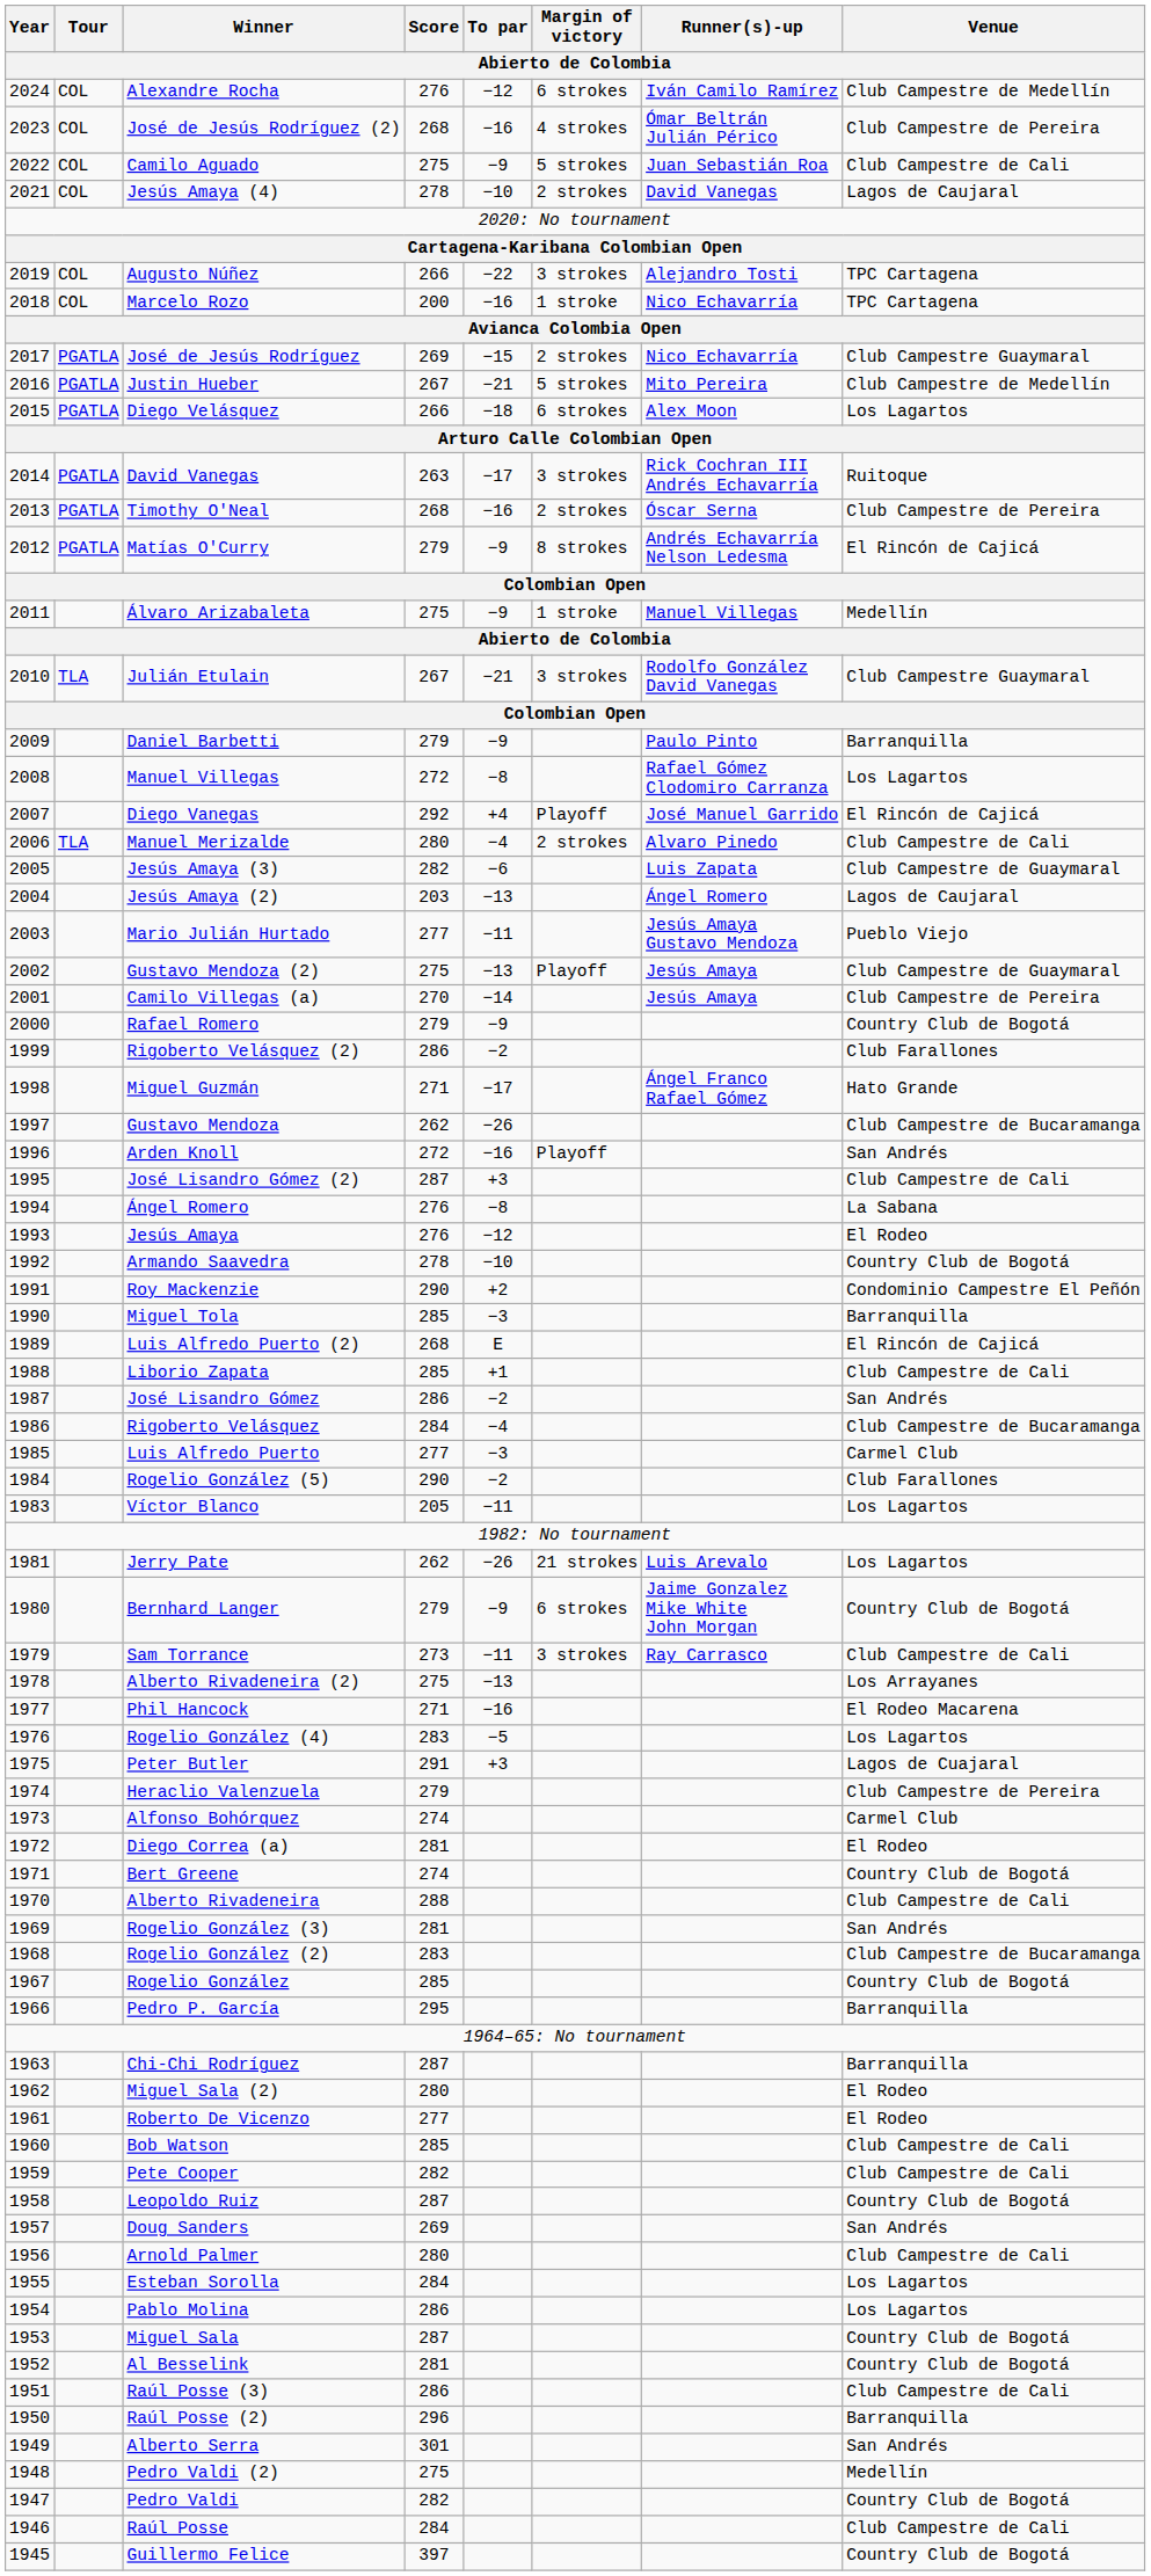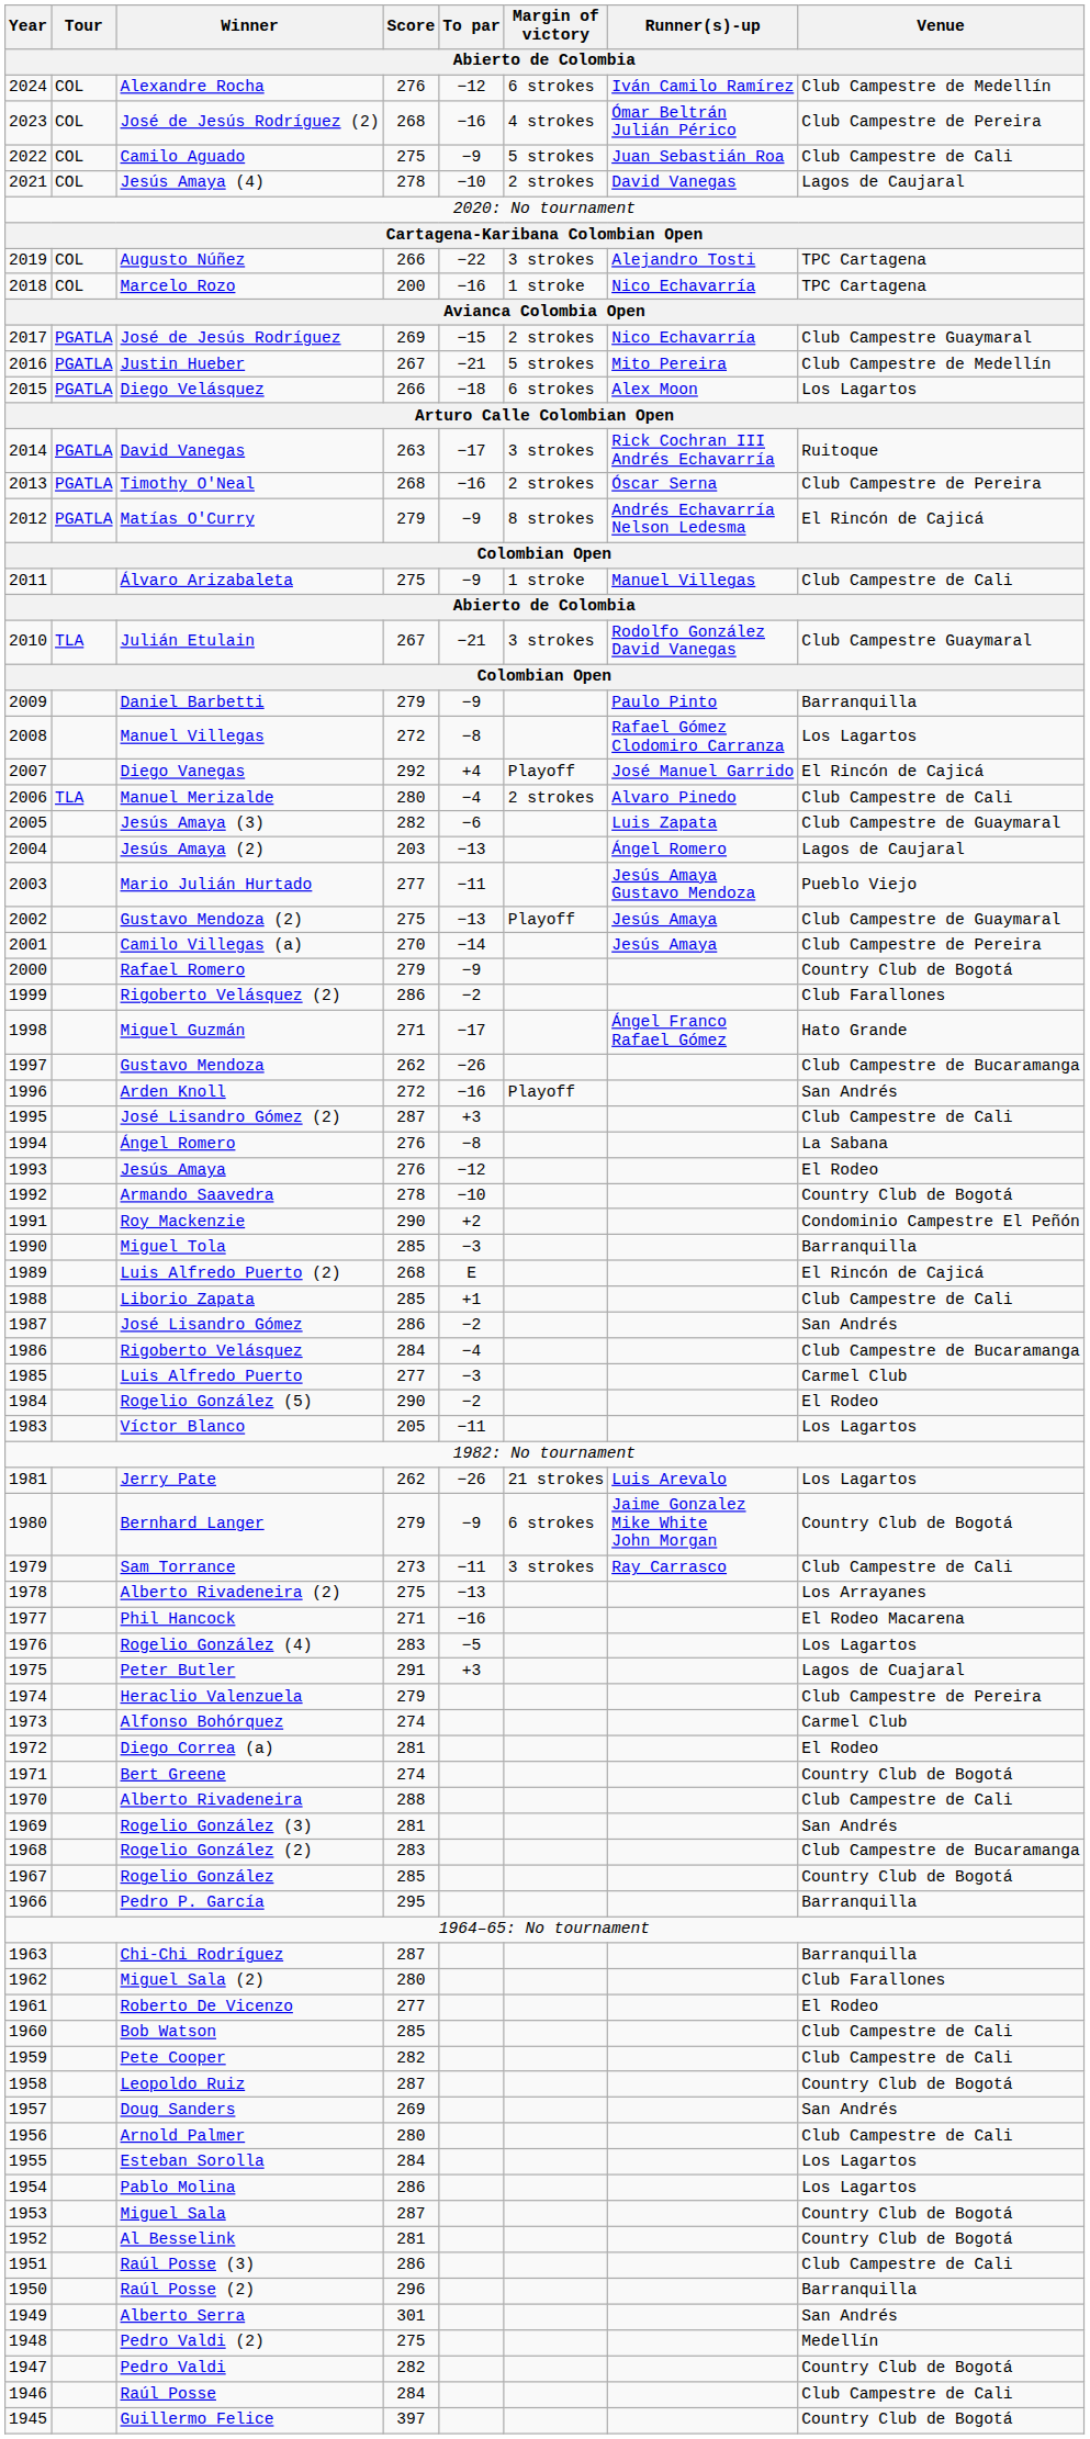Álvaro Arizabaleta | Venue: Medellín -> Club Campestre de Cali
Rogelio González (5) | Venue: Club Farallones -> El Rodeo
Miguel Sala (2) | Venue: El Rodeo -> Club Farallones
